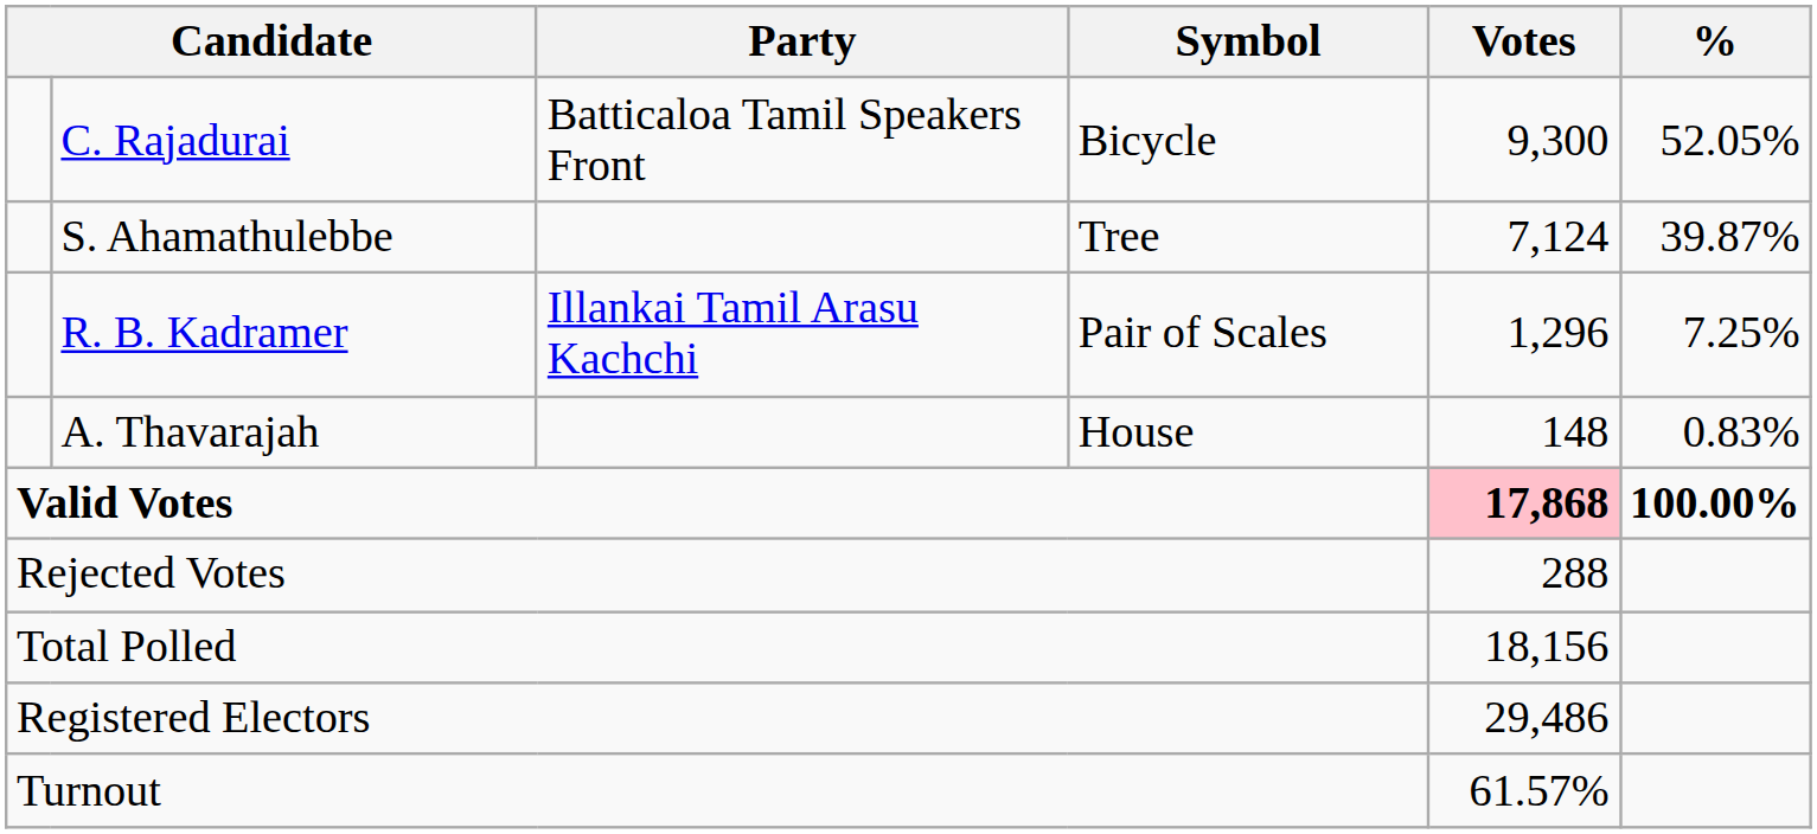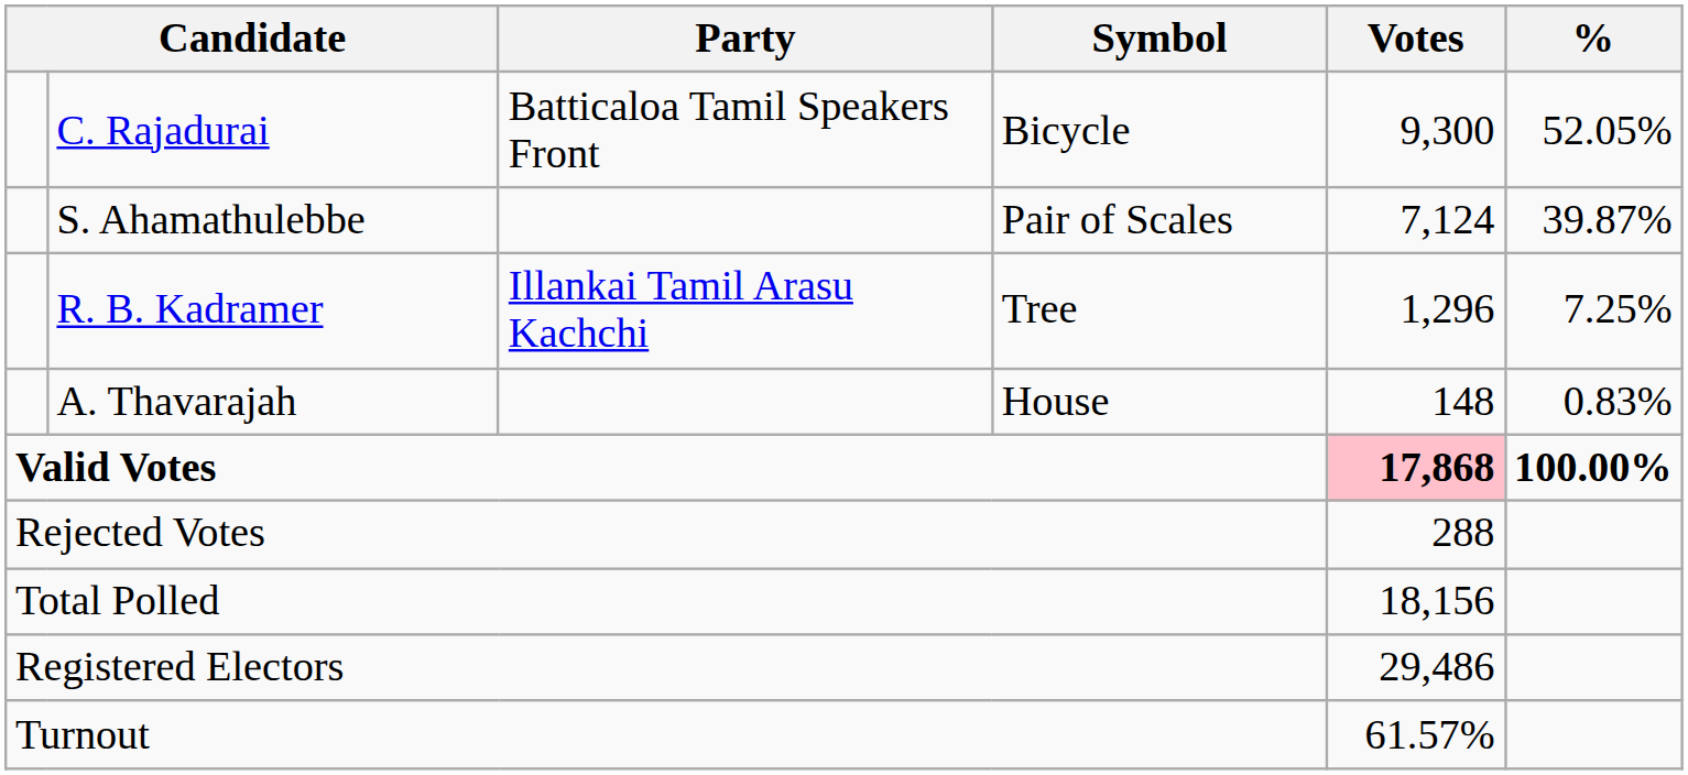S. Ahamathulebbe | Symbol: Tree -> Pair of Scales
R. B. Kadramer | Symbol: Pair of Scales -> Tree
